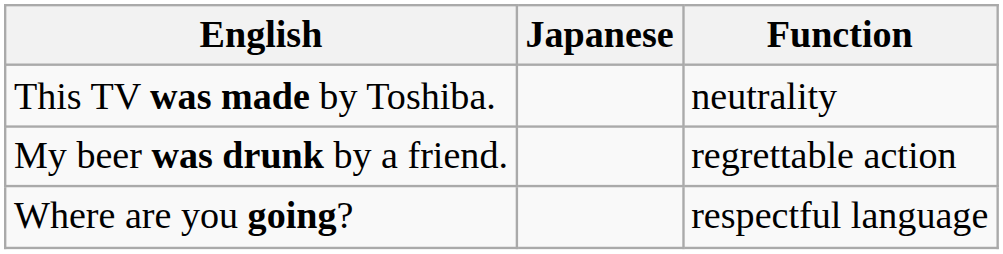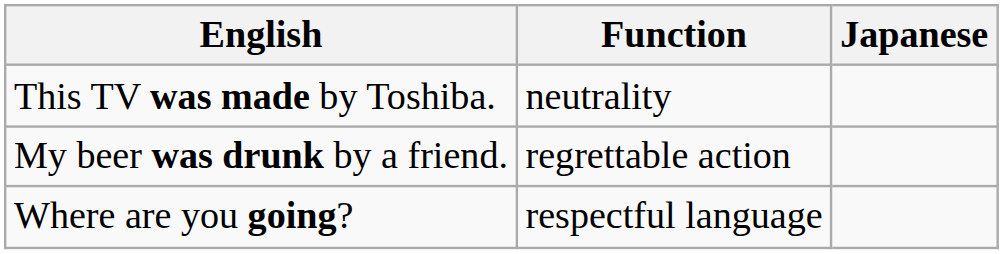columns swapped: Japanese <-> Function
